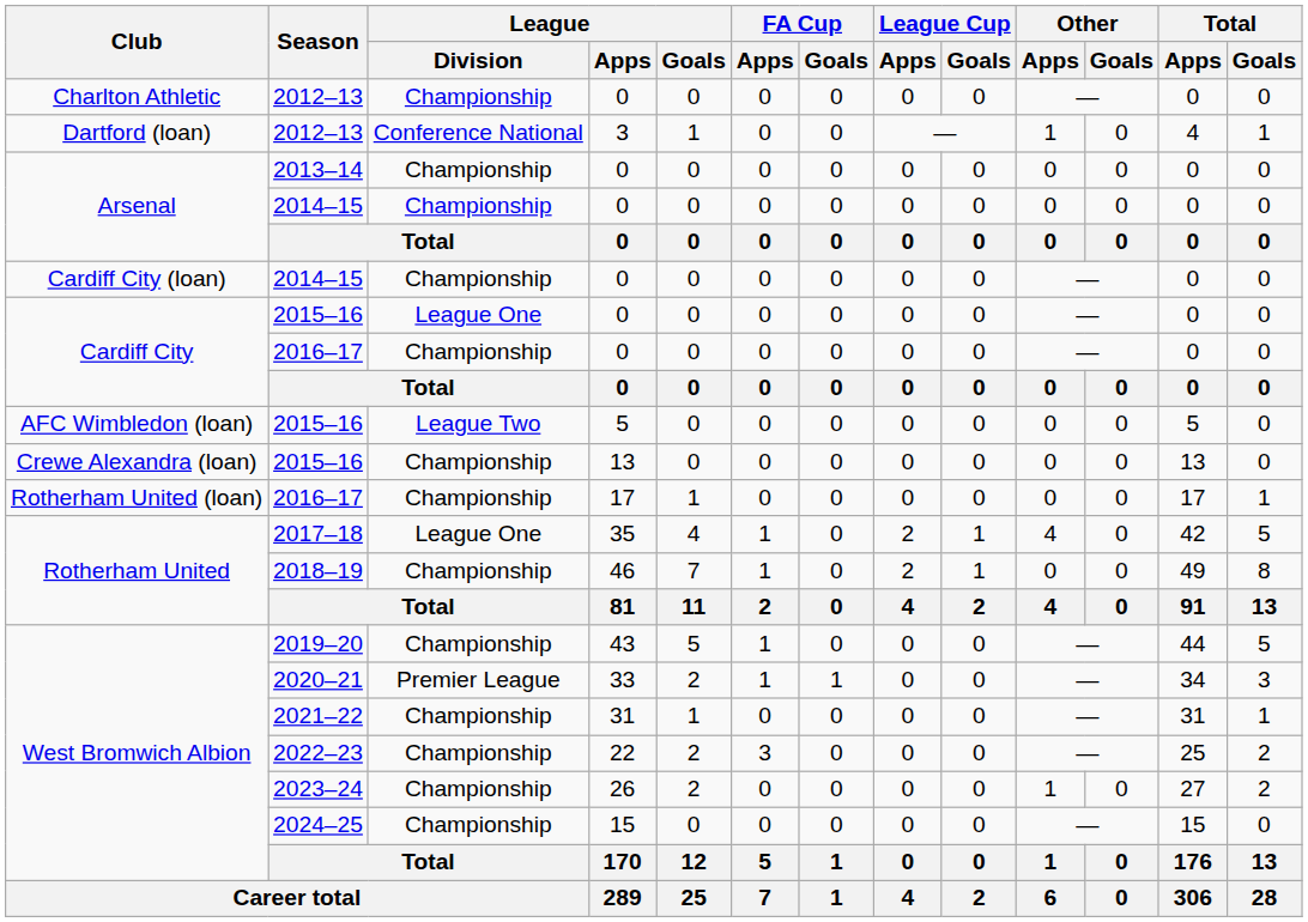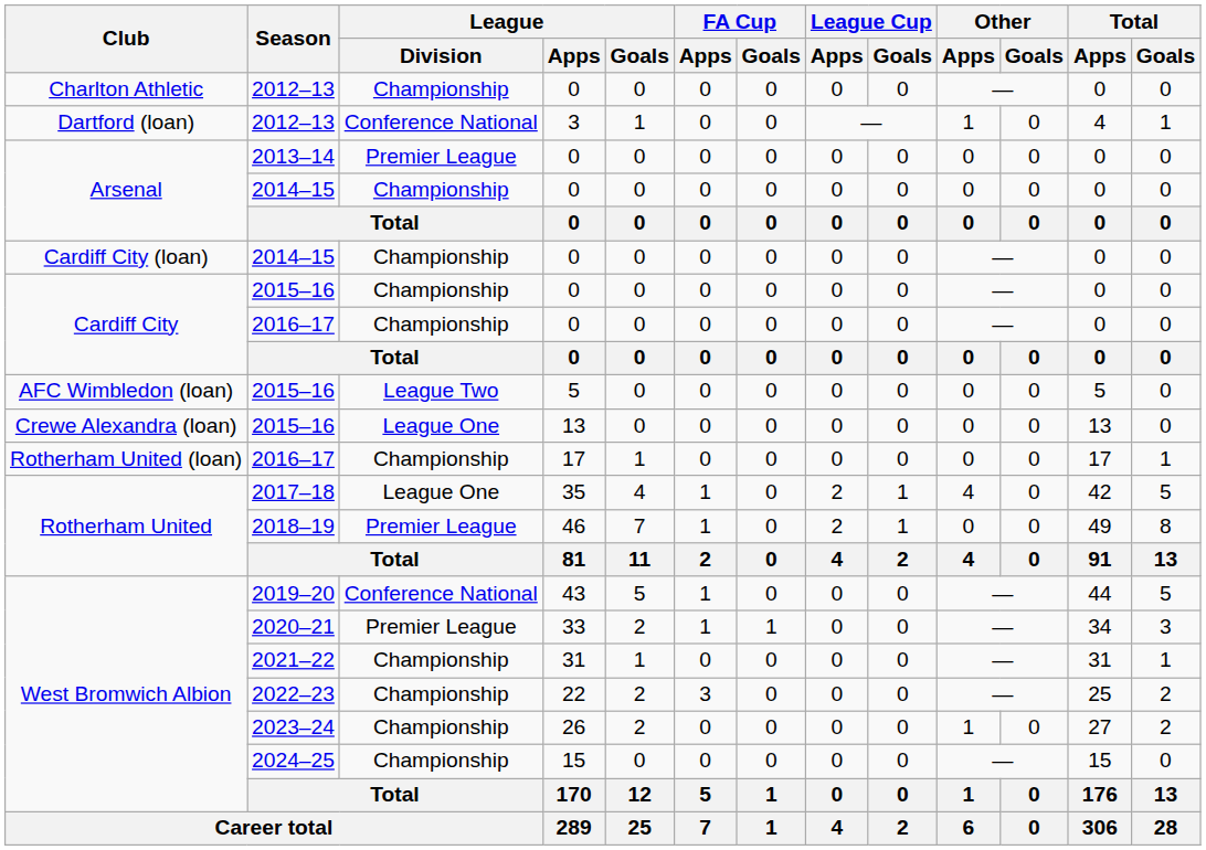2013–14 | League / Division: Championship -> Premier League
Cardiff City / 2015–16 | League / Division: League One -> Championship
Crewe Alexandra (loan) / 2015–16 | League / Division: Championship -> League One
2018–19 | League / Division: Championship -> Premier League
2019–20 | League / Division: Championship -> Conference National
